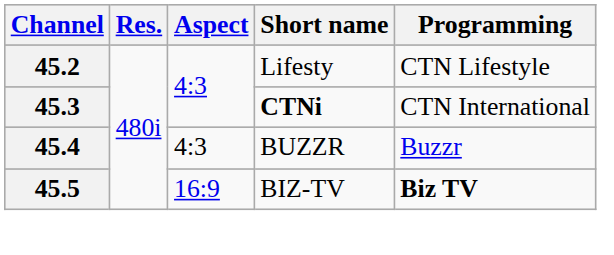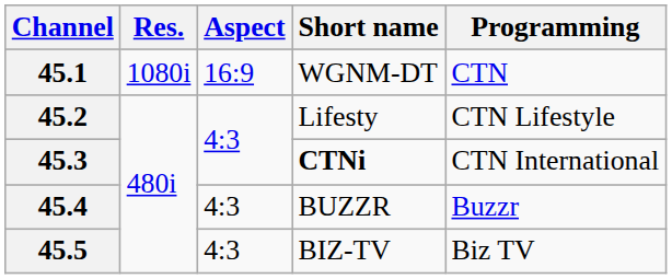+ row: 45.1 | 1080i | 16:9 | WGNM-DT | CTN
45.5 | Aspect: 16:9 -> 4:3
45.5 | Programming: bold -> normal
